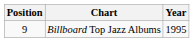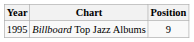columns swapped: Year <-> Position
